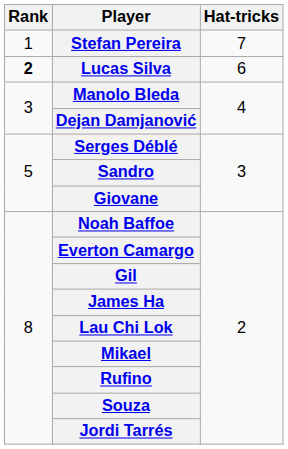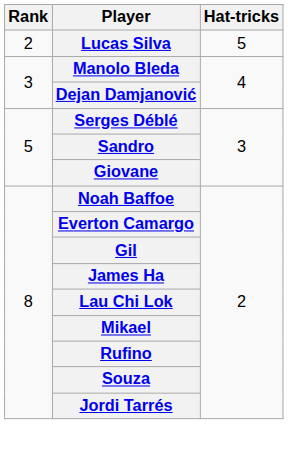- row: 1 | Stefan Pereira | 7
Lucas Silva | Rank: bold -> normal
Lucas Silva | Hat-tricks: 6 -> 5
